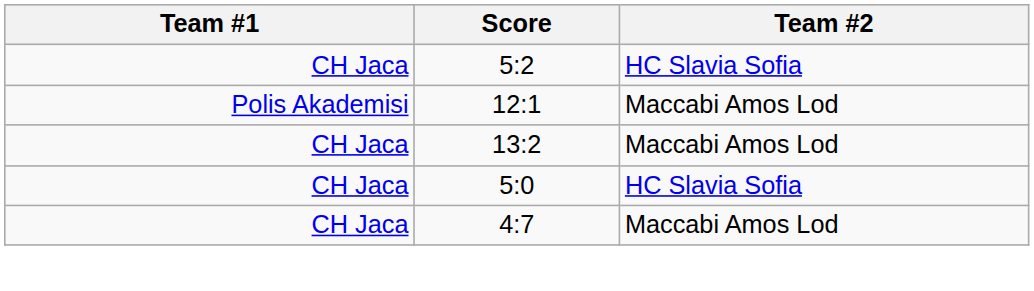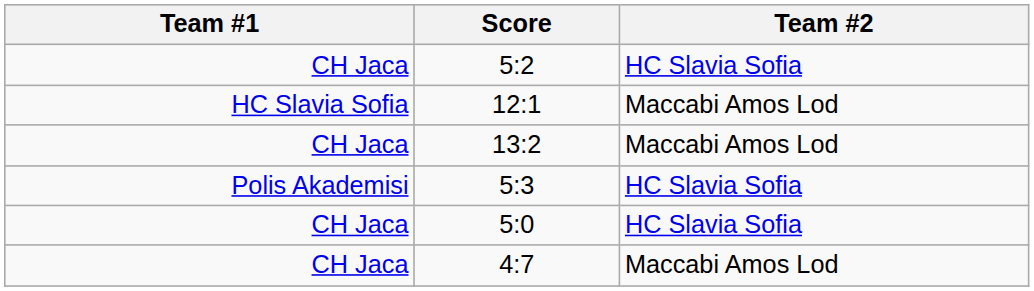12:1 | Team #1: Polis Akademisi -> HC Slavia Sofia
+ row: Polis Akademisi | 5:3 | HC Slavia Sofia
